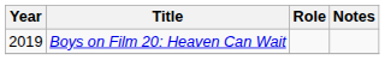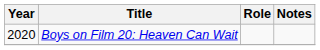Boys on Film 20: Heaven Can Wait | Year: 2019 -> 2020
